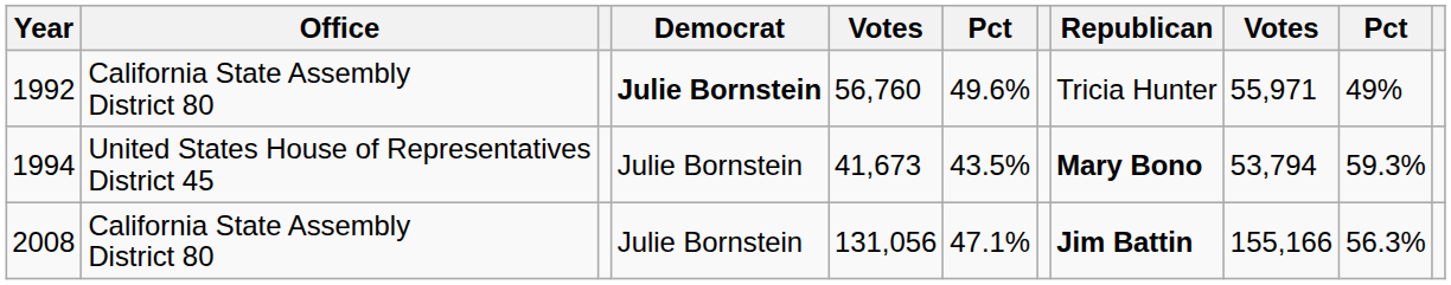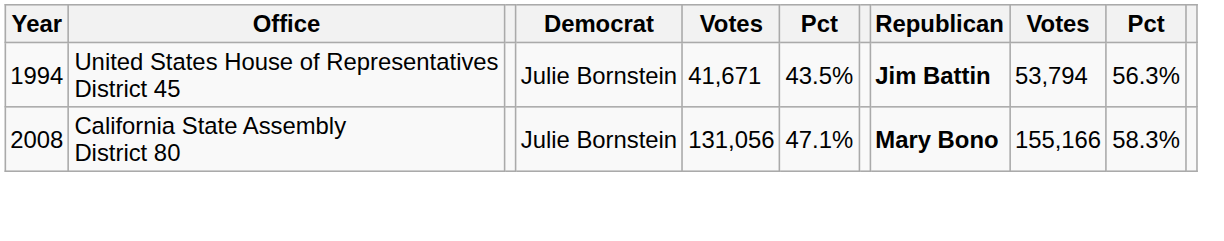- row: 1992 | California State Assembly District 80 | Julie Bornstein | 56,760 | 49.6% | Tricia Hunter | 55,971 | 49%
1994 | column 5: 41,673 -> 41,671
1994 | Republican: Mary Bono -> Jim Battin
1994 | column 10: 59.3% -> 56.3%
2008 | Republican: Jim Battin -> Mary Bono
2008 | column 10: 56.3% -> 58.3%
